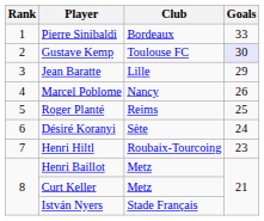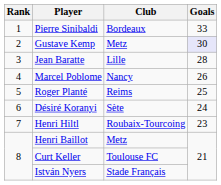Gustave Kemp | Club: Toulouse FC -> Metz
Jean Baratte | Goals: 29 -> 28
Curt Keller | Club: Metz -> Toulouse FC
